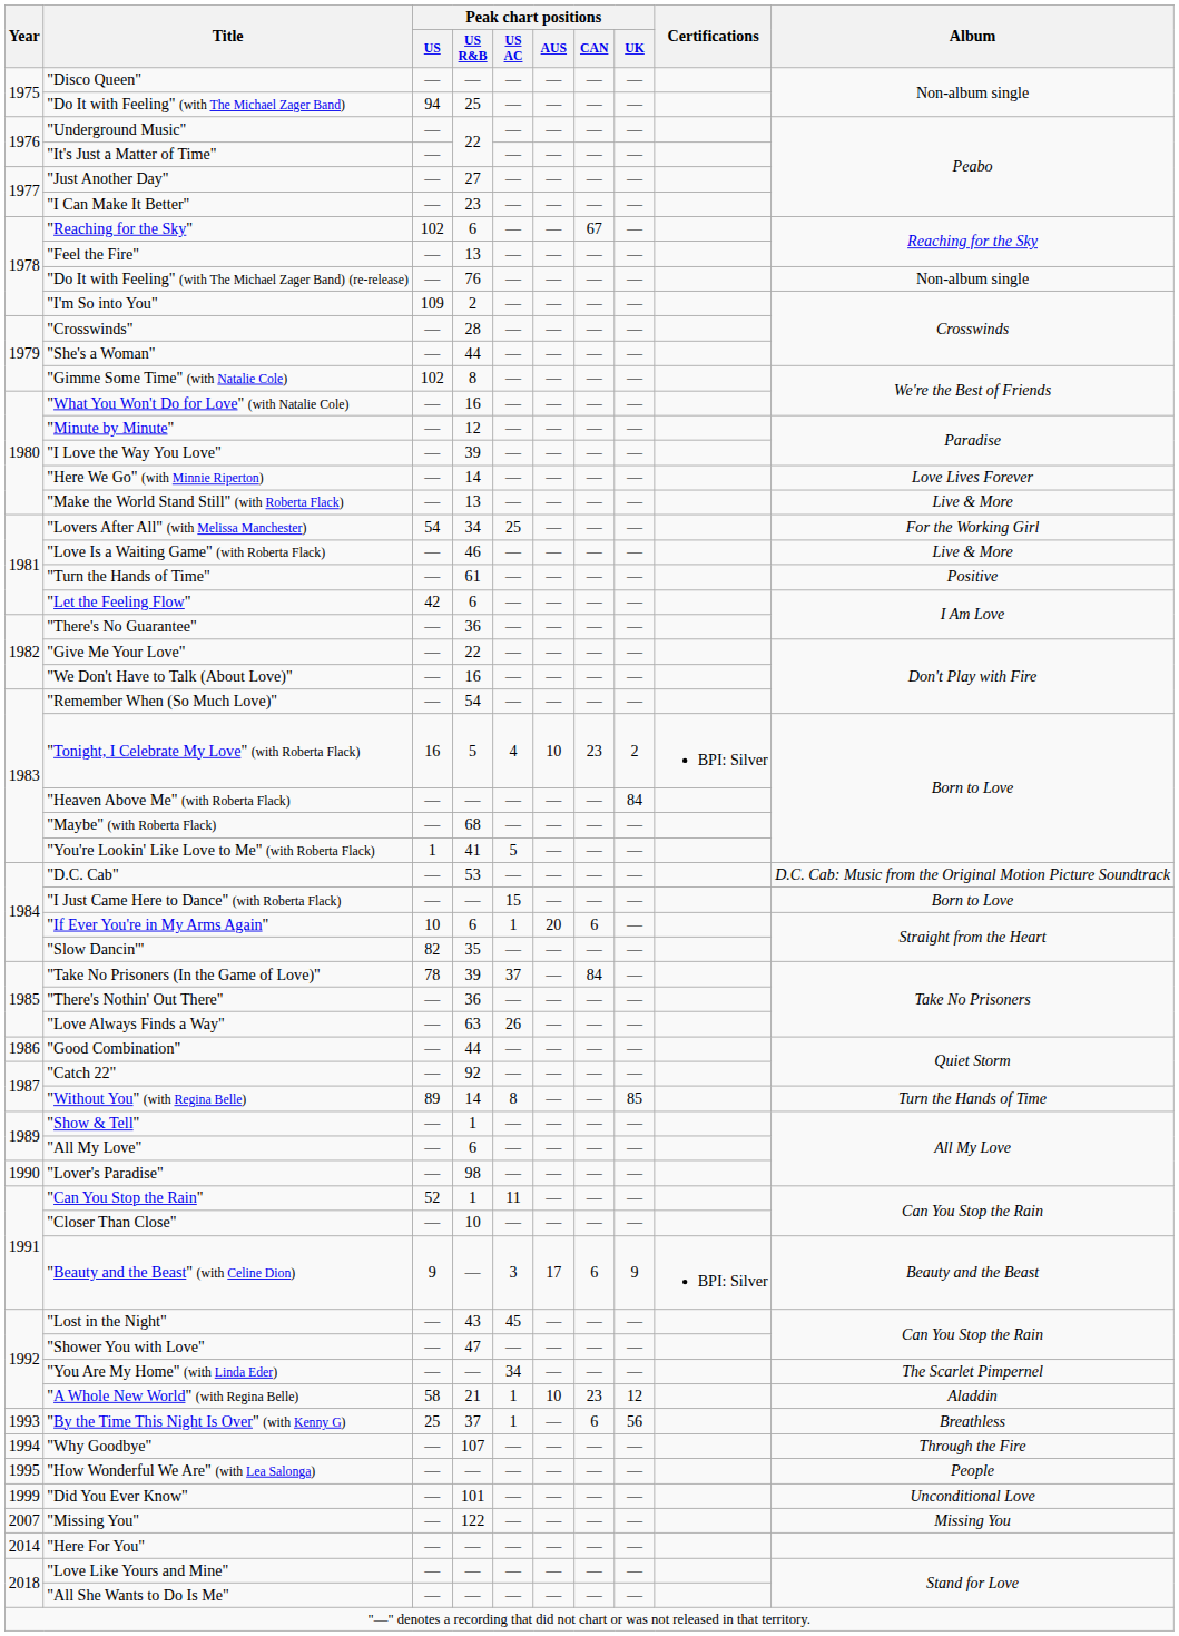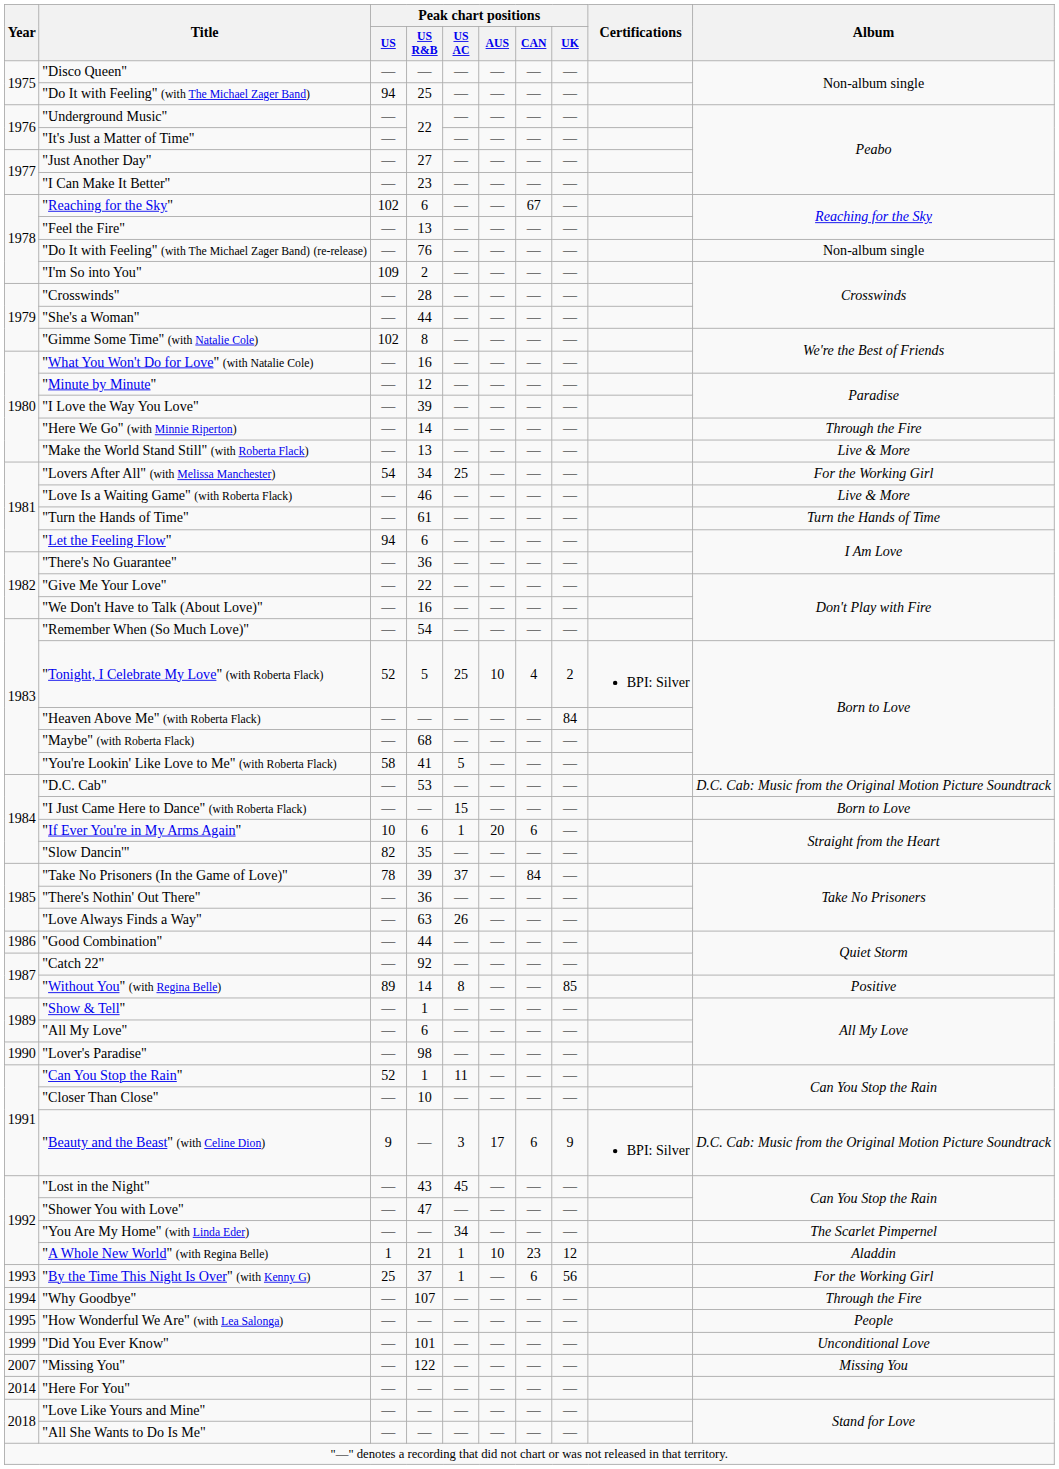"Here We Go" (with Minnie Riperton) | Album: Love Lives Forever -> Through the Fire
"Turn the Hands of Time" | Album: Positive -> Turn the Hands of Time
"Let the Feeling Flow" | Peak chart positions / US: 42 -> 94
"Tonight, I Celebrate My Love" (with Roberta Flack) | Peak chart positions / US: 16 -> 52
"Tonight, I Celebrate My Love" (with Roberta Flack) | Peak chart positions / US AC: 4 -> 25
"Tonight, I Celebrate My Love" (with Roberta Flack) | Peak chart positions / CAN: 23 -> 4
"You're Lookin' Like Love to Me" (with Roberta Flack) | Peak chart positions / US: 1 -> 58
"Without You" (with Regina Belle) | Album: Turn the Hands of Time -> Positive
"Beauty and the Beast" (with Celine Dion) | Album: Beauty and the Beast -> D.C. Cab: Music from the Original Motion Picture Soundtrack
"A Whole New World" (with Regina Belle) | Peak chart positions / US: 58 -> 1
"By the Time This Night Is Over" (with Kenny G) | Album: Breathless -> For the Working Girl
